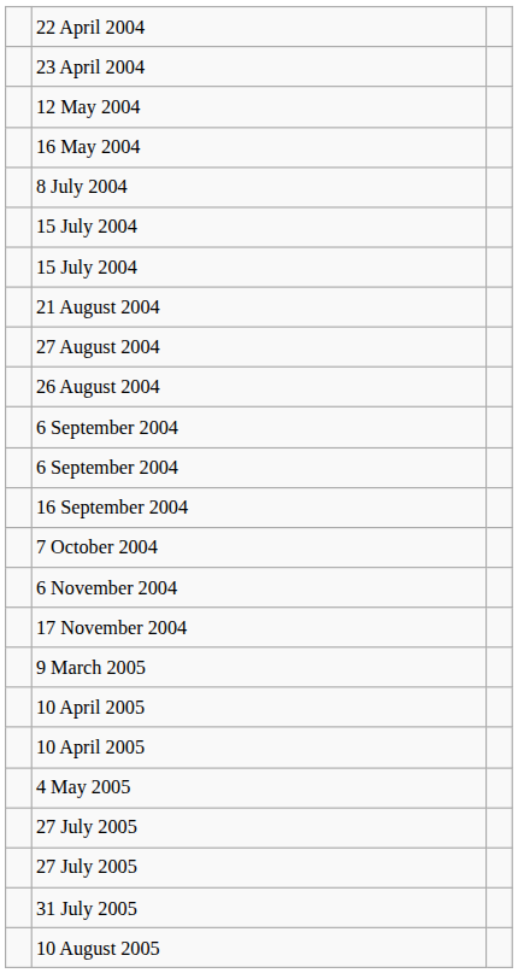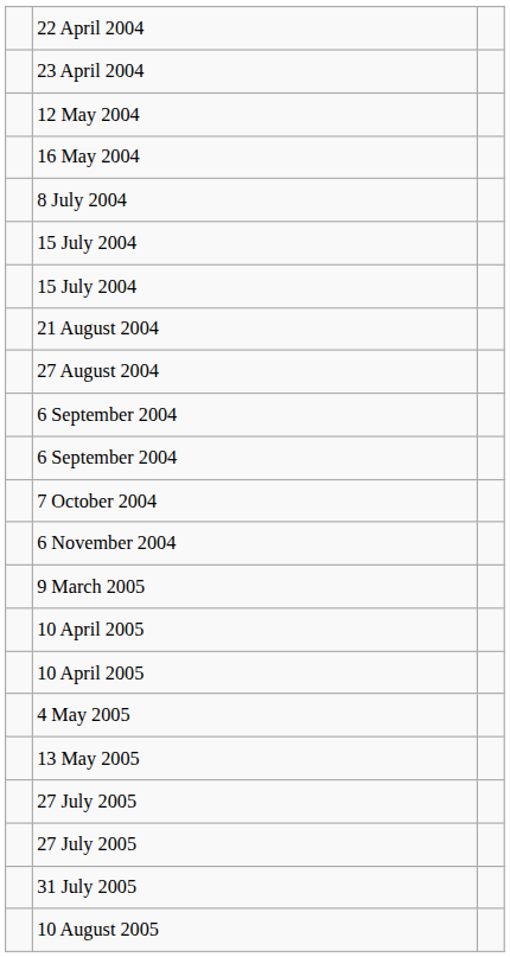- row: 26 August 2004
- row: 16 September 2004
- row: 17 November 2004
+ row: 13 May 2005
